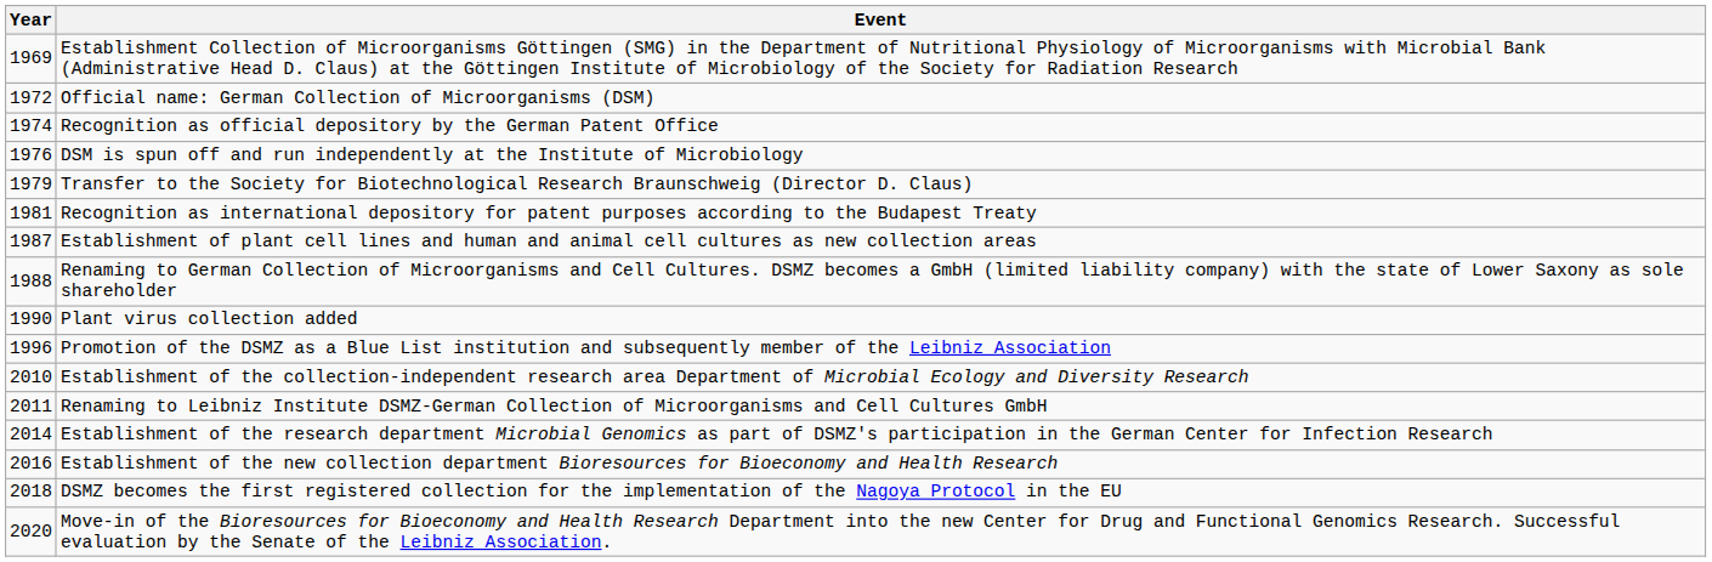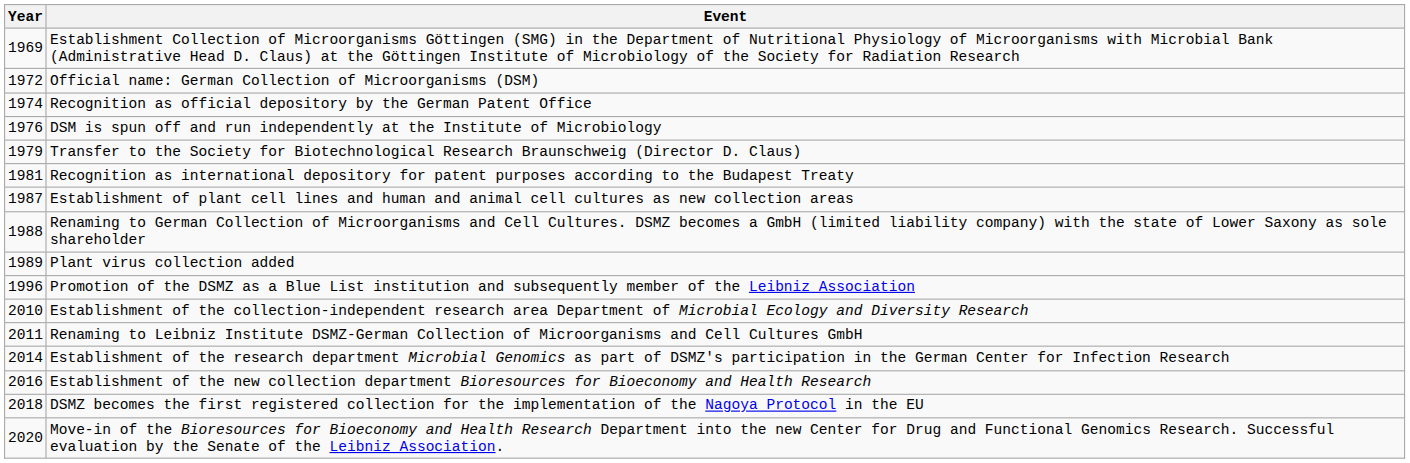Plant virus collection added | Year: 1990 -> 1989
